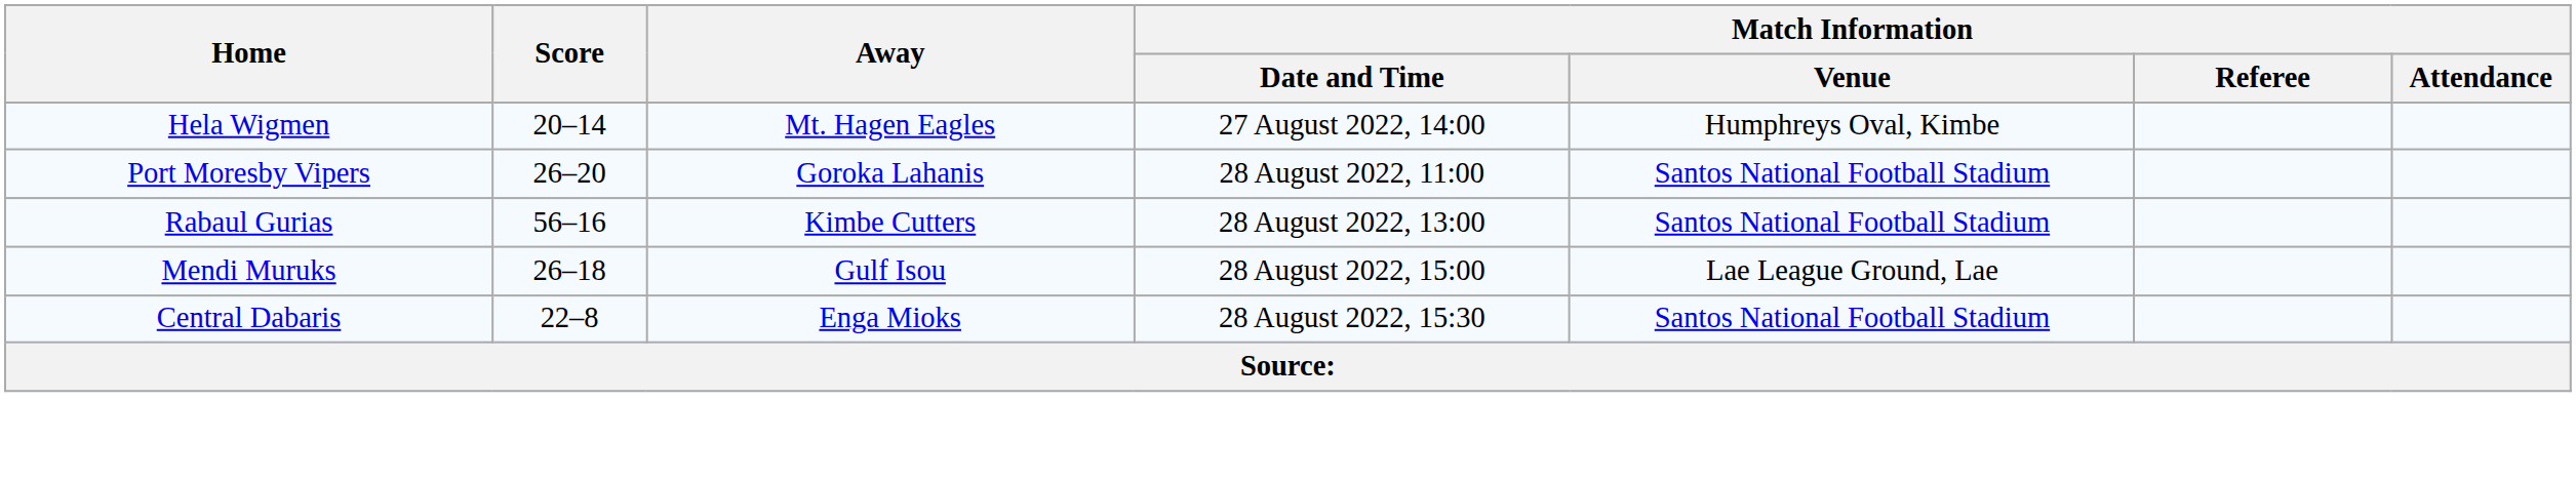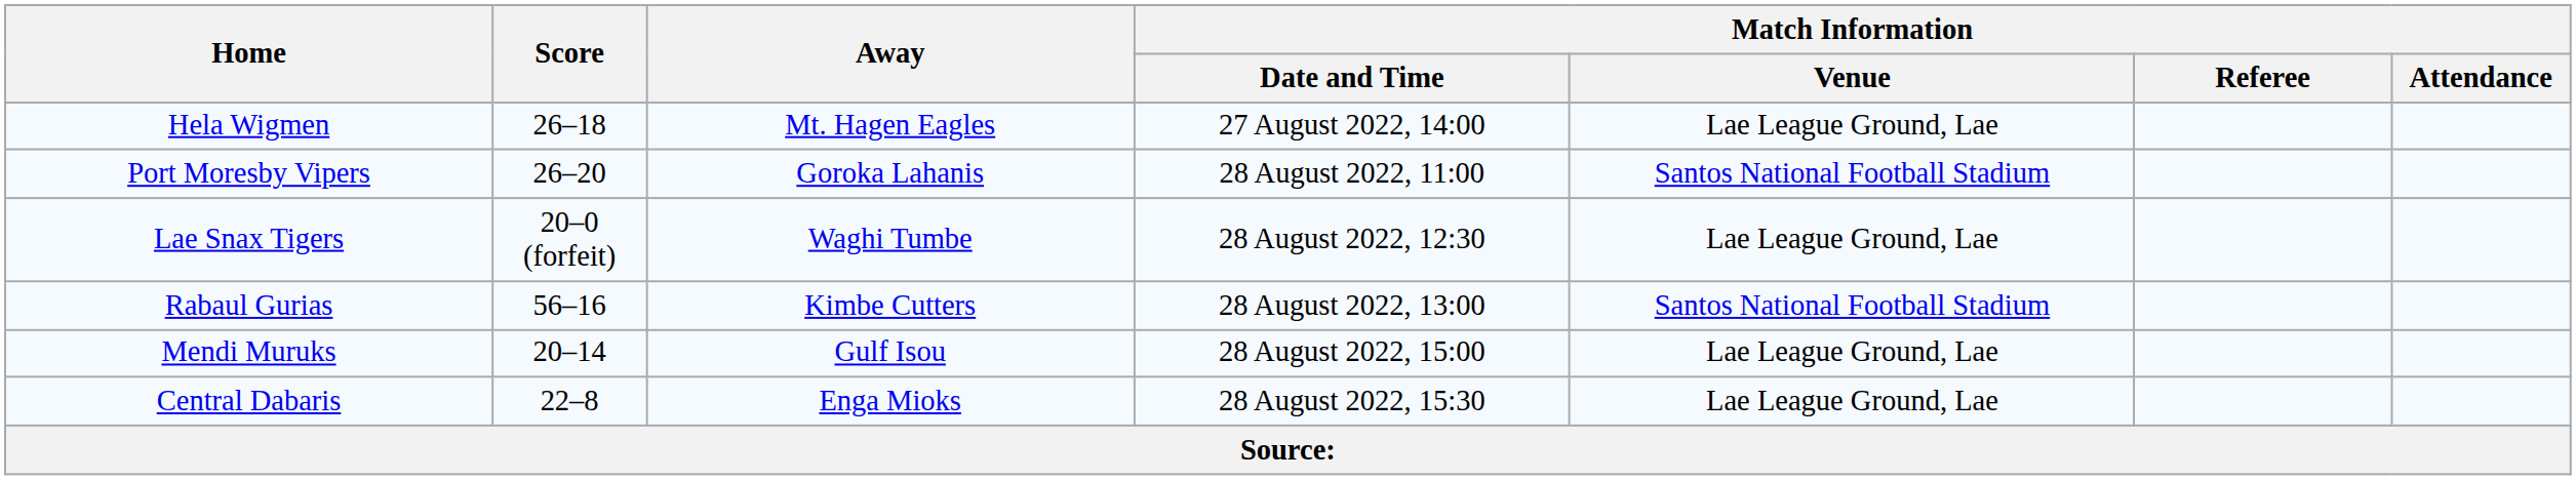Hela Wigmen | Score: 20–14 -> 26–18
Hela Wigmen | Match Information / Venue: Humphreys Oval, Kimbe -> Lae League Ground, Lae
+ row: Lae Snax Tigers | 20–0 (forfeit) | Waghi Tumbe | 28 August 2022, 12:30 | Lae League Ground, Lae
Mendi Muruks | Score: 26–18 -> 20–14
Central Dabaris | Match Information / Venue: Santos National Football Stadium -> Lae League Ground, Lae
